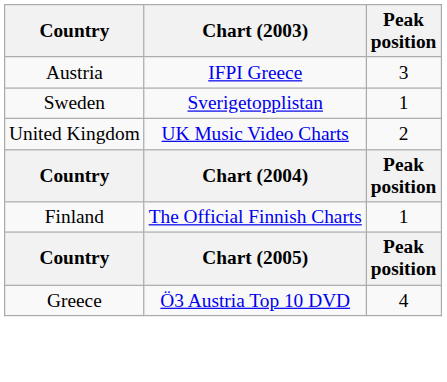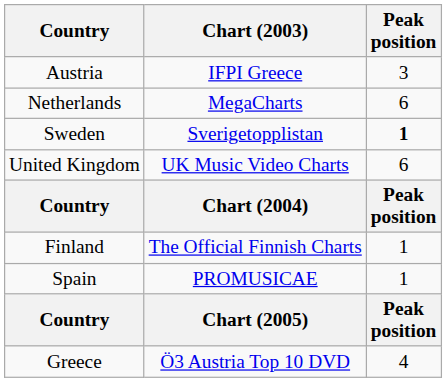+ row: Netherlands | MegaCharts | 6
Sweden | Peak position: normal -> bold
United Kingdom | Peak position: 2 -> 6
+ row: Spain | PROMUSICAE | 1
